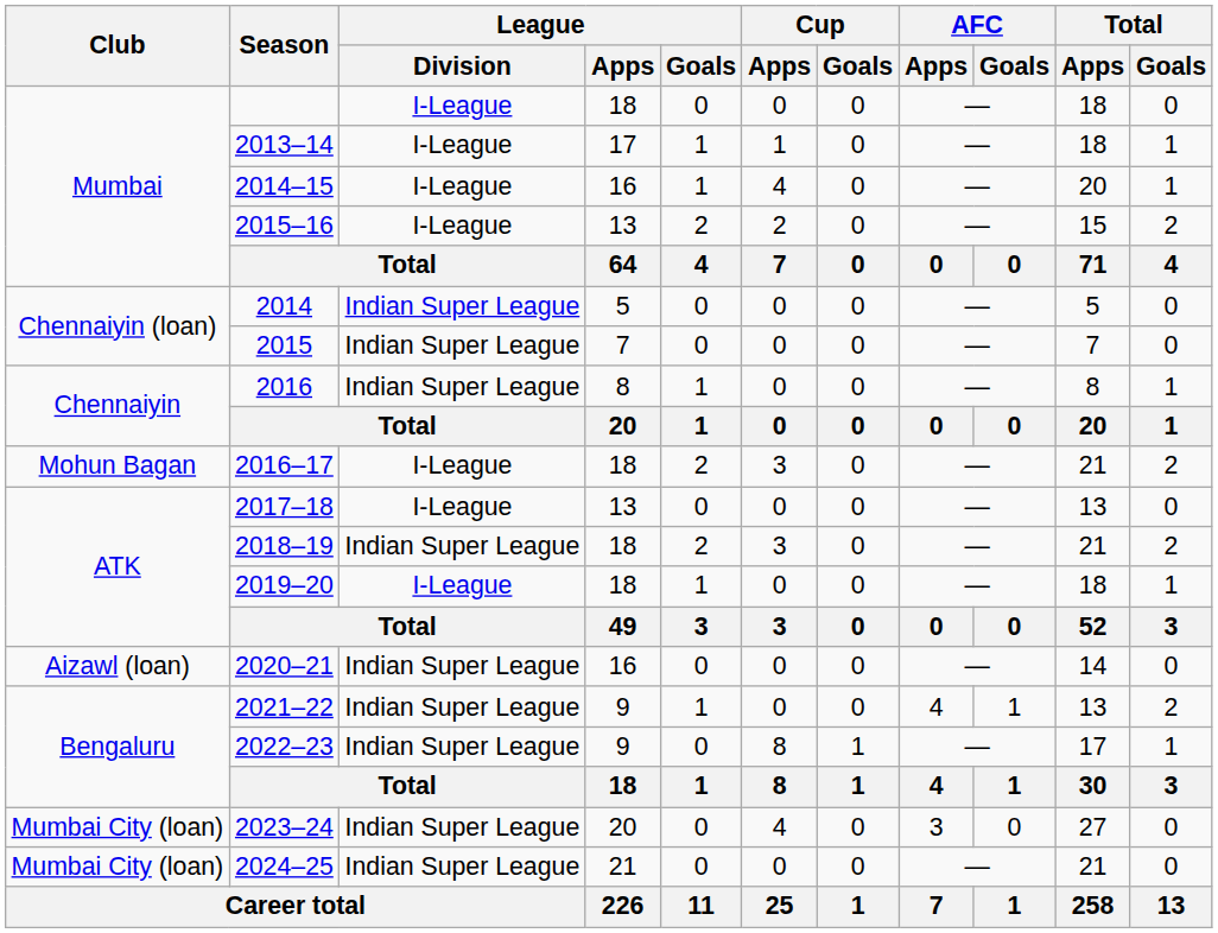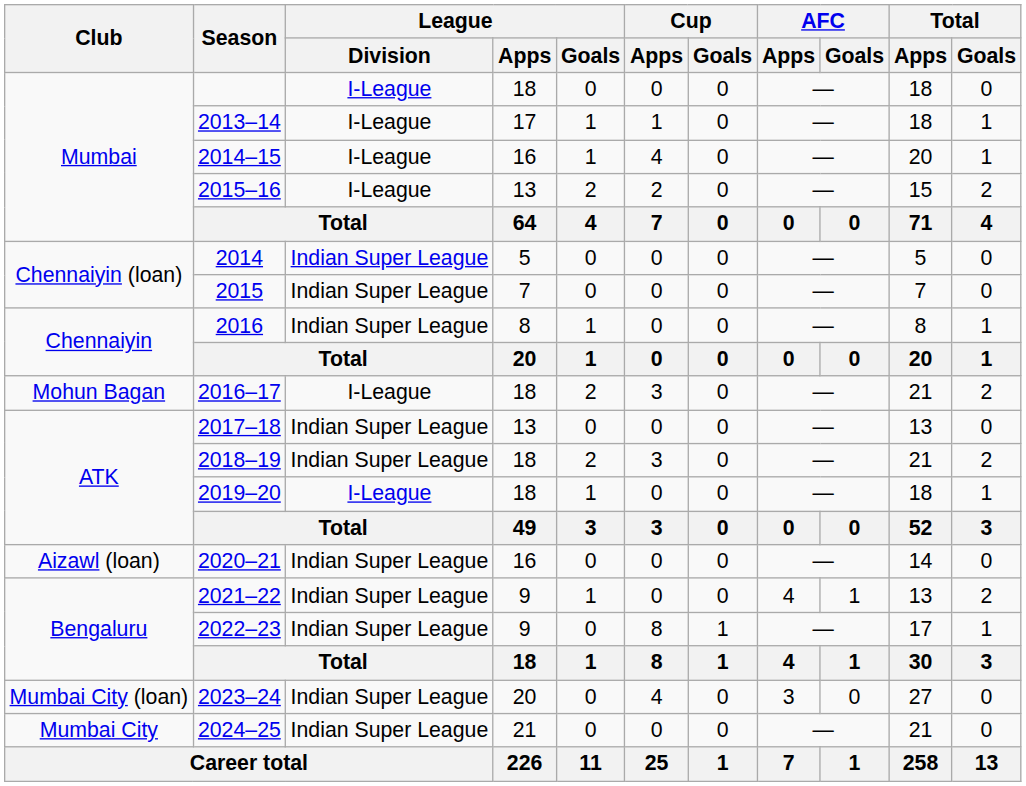2017–18 | League / Division: I-League -> Indian Super League
2024–25 | Club: Mumbai City (loan) -> Mumbai City
